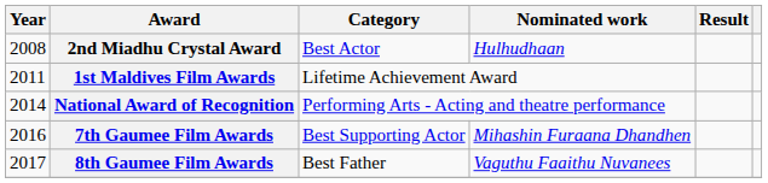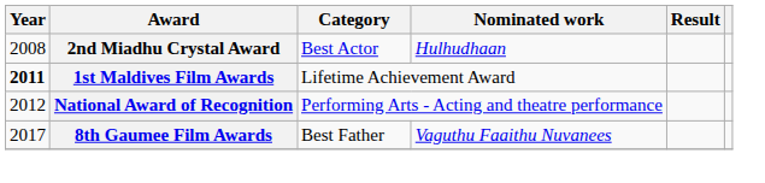1st Maldives Film Awards | Year: normal -> bold
National Award of Recognition | Year: 2014 -> 2012
- row: 2016 | 7th Gaumee Film Awards | Best Supporting Actor | Mihashin Furaana Dhandhen
